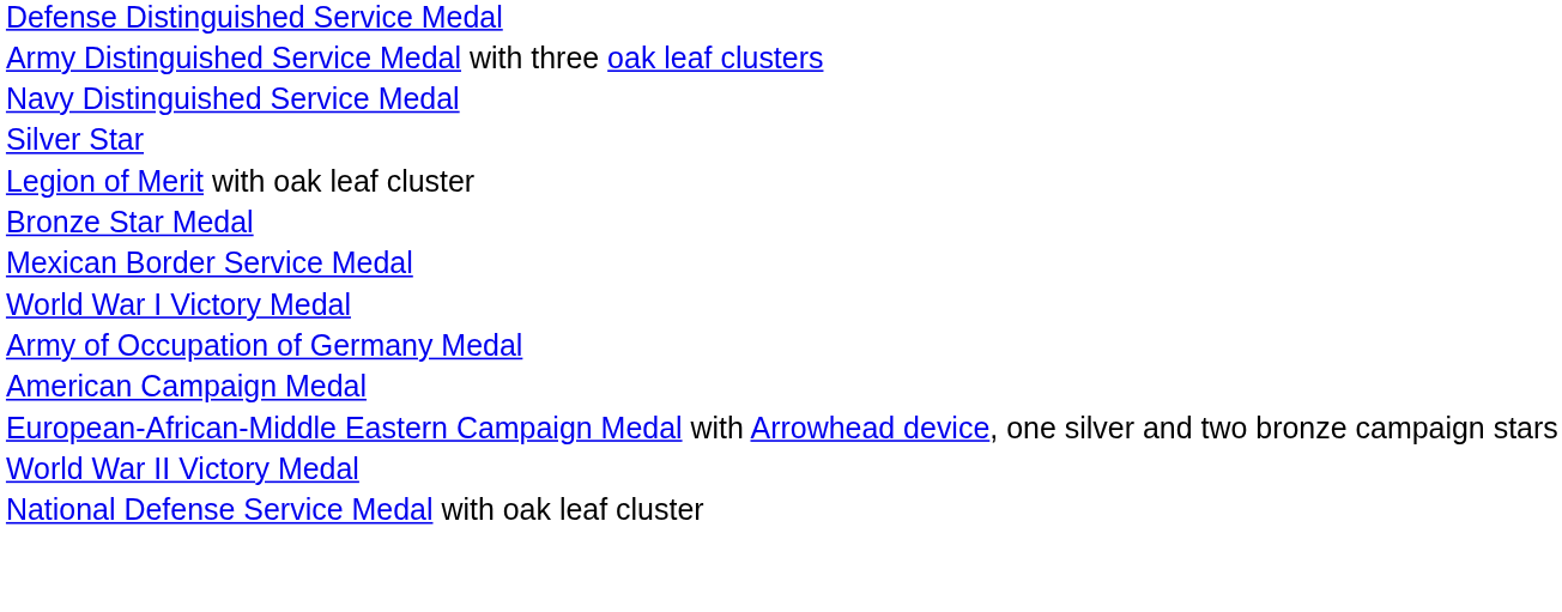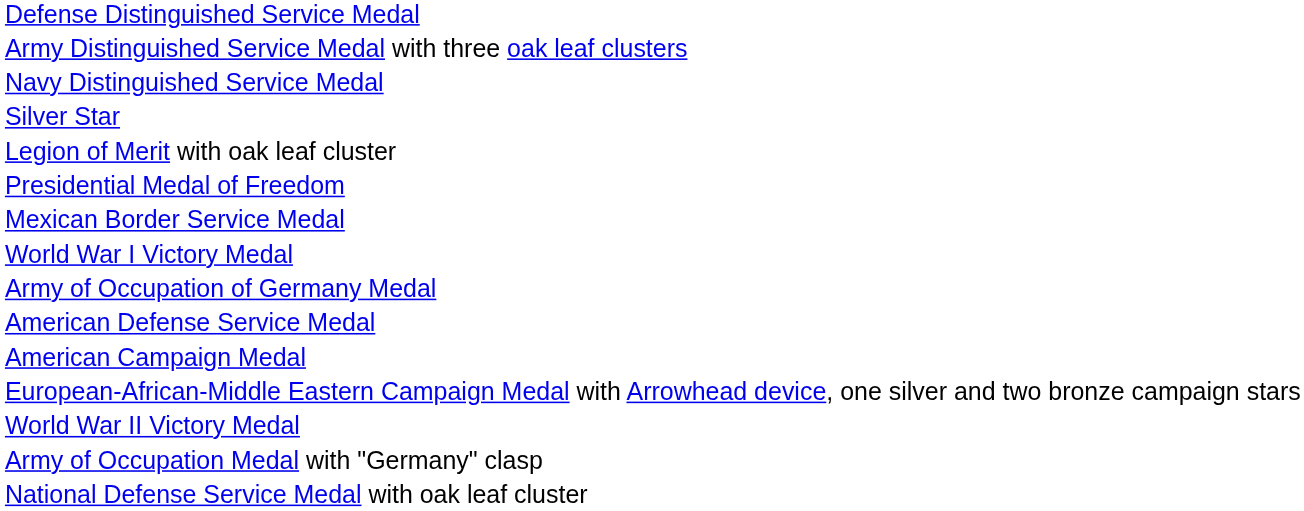- row: Bronze Star Medal
+ row: Presidential Medal of Freedom
+ row: American Defense Service Medal
+ row: Army of Occupation Medal with "Germany" clasp
